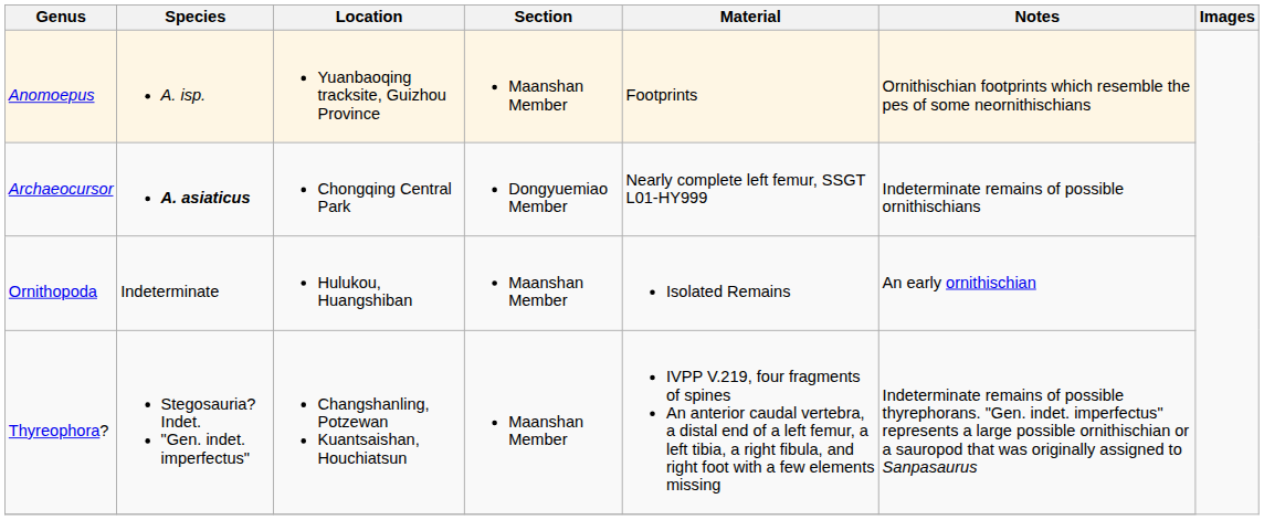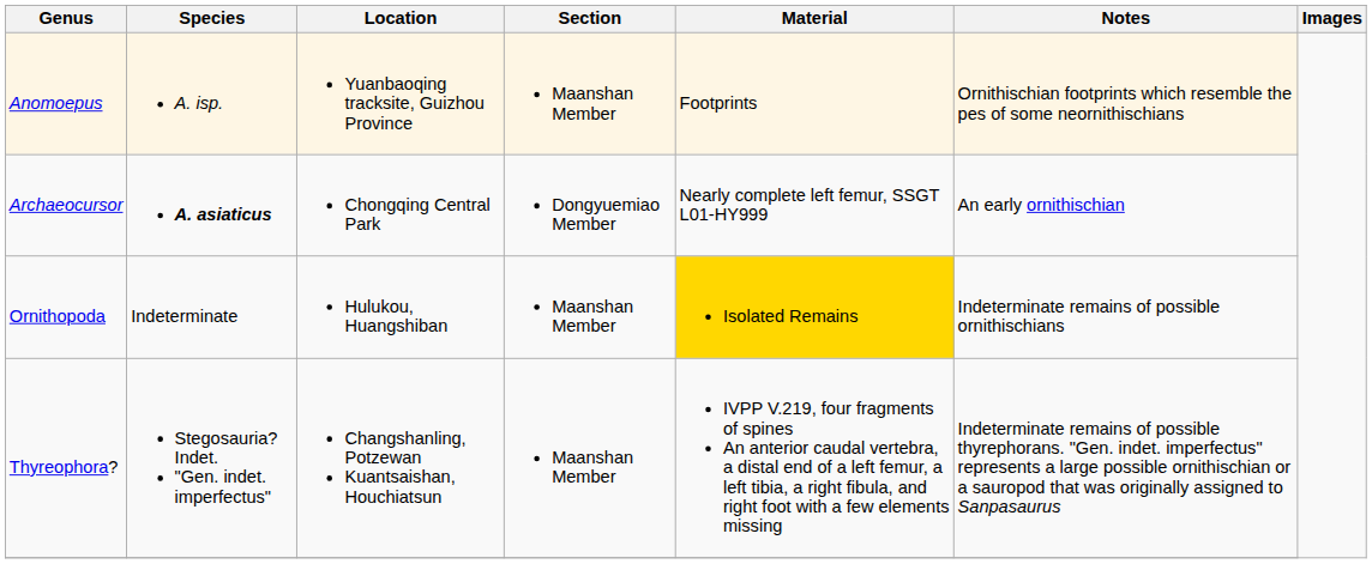Archaeocursor | Notes: Indeterminate remains of possible ornithischians -> An early ornithischian
Ornithopoda | Material: no background -> gold background
Ornithopoda | Notes: An early ornithischian -> Indeterminate remains of possible ornithischians
